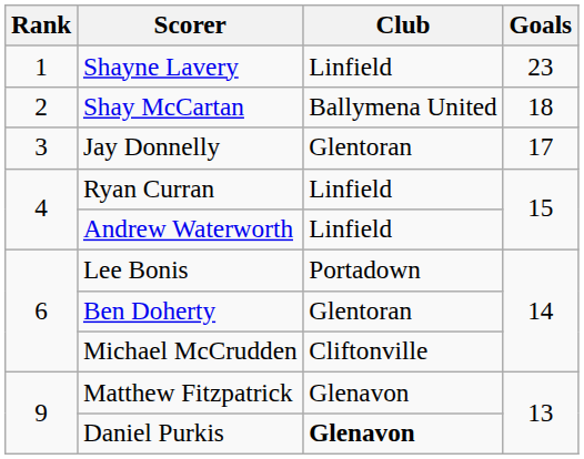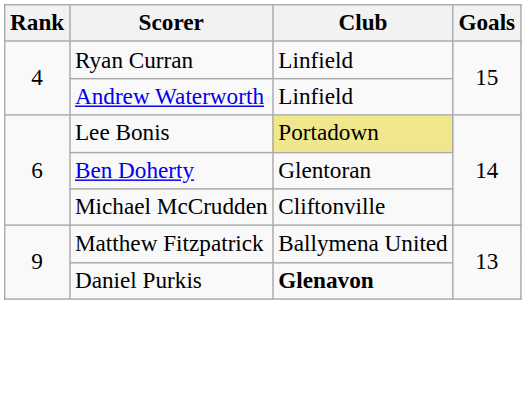- row: 1 | Shayne Lavery | Linfield | 23
- row: 2 | Shay McCartan | Ballymena United | 18
- row: 3 | Jay Donnelly | Glentoran | 17
Lee Bonis | Club: no background -> khaki background
Matthew Fitzpatrick | Club: Glenavon -> Ballymena United
